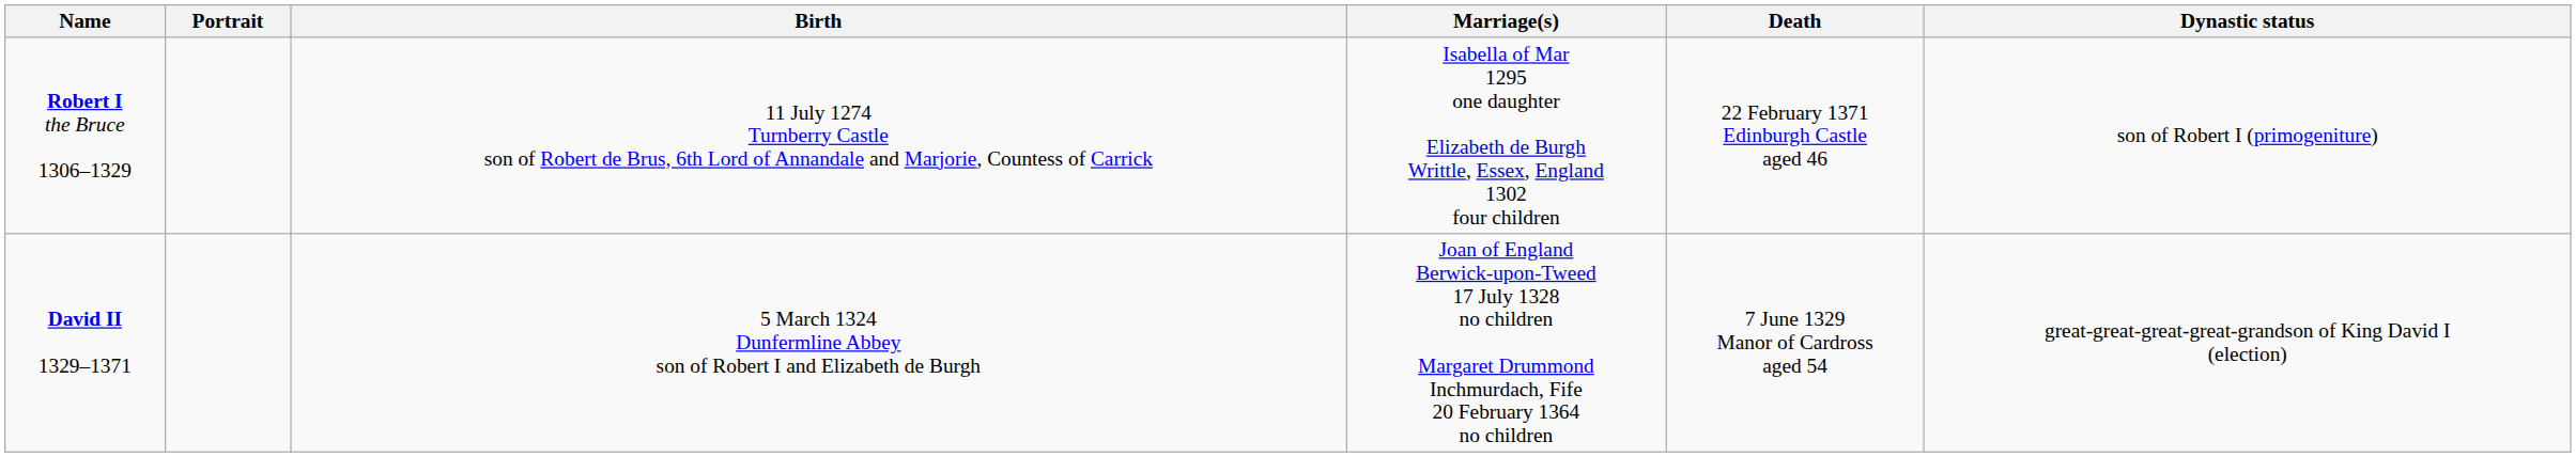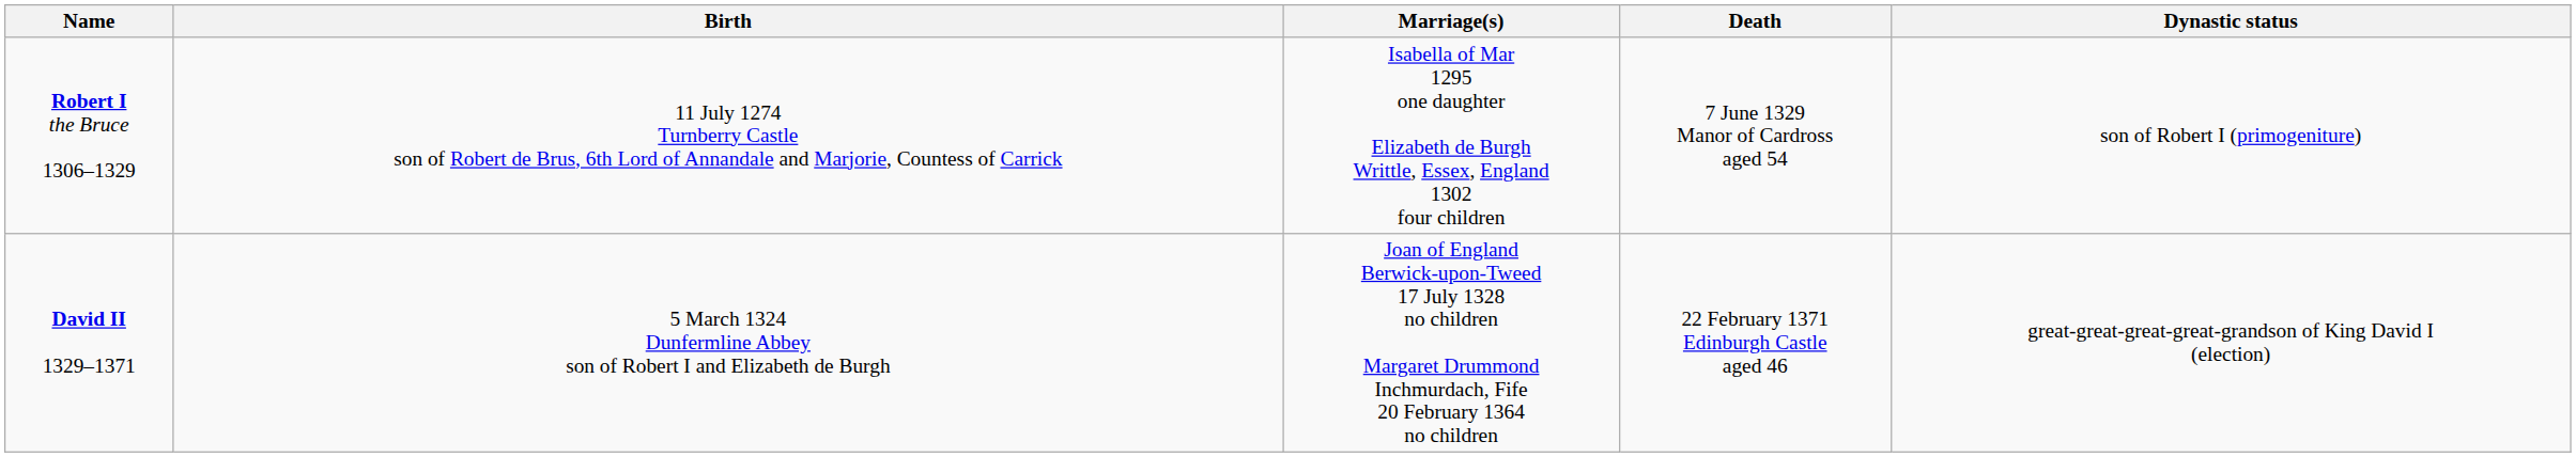- column: Portrait
Robert I the Bruce 1306–1329 | Death: 22 February 1371 Edinburgh Castle aged 46 -> 7 June 1329 Manor of Cardross aged 54
David II 1329–1371 | Death: 7 June 1329 Manor of Cardross aged 54 -> 22 February 1371 Edinburgh Castle aged 46
